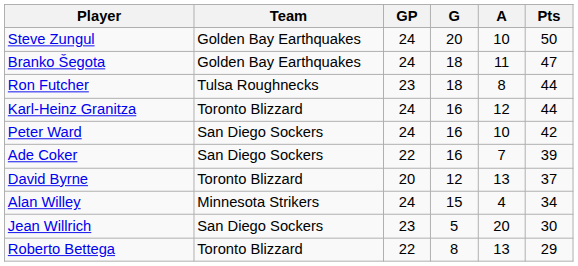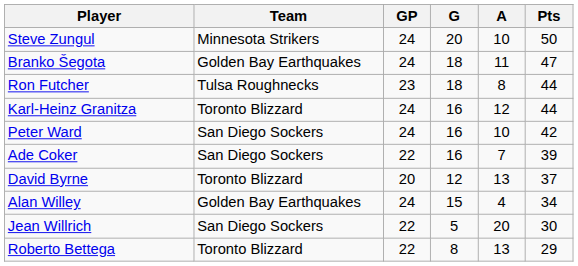Steve Zungul | Team: Golden Bay Earthquakes -> Minnesota Strikers
Alan Willey | Team: Minnesota Strikers -> Golden Bay Earthquakes
Jean Willrich | GP: 23 -> 22
